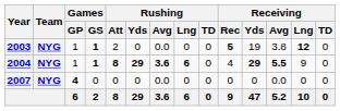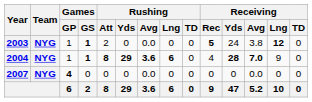2003 | Receiving / Yds: 19 -> 24
2004 | Receiving / Yds: 29 -> 28
2004 | Receiving / Avg: 5.5 -> 7.0
